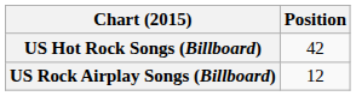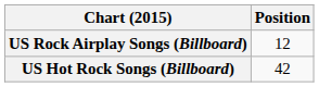rows swapped: US Hot Rock Songs (Billboard) <-> US Rock Airplay Songs (Billboard)
